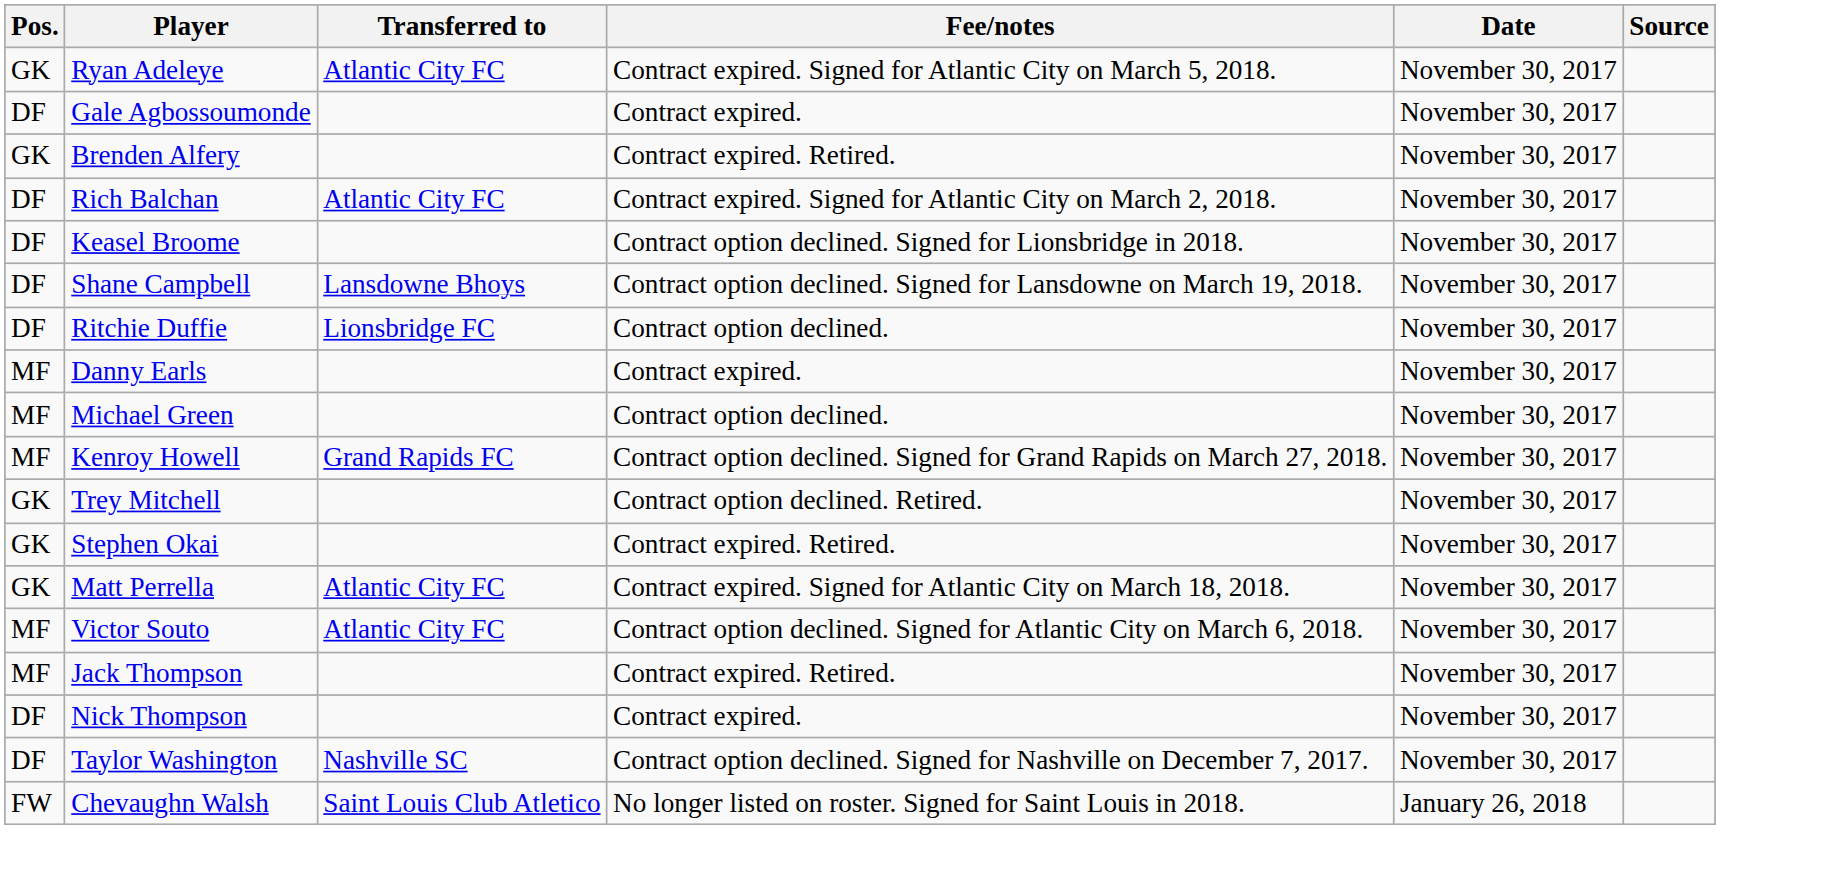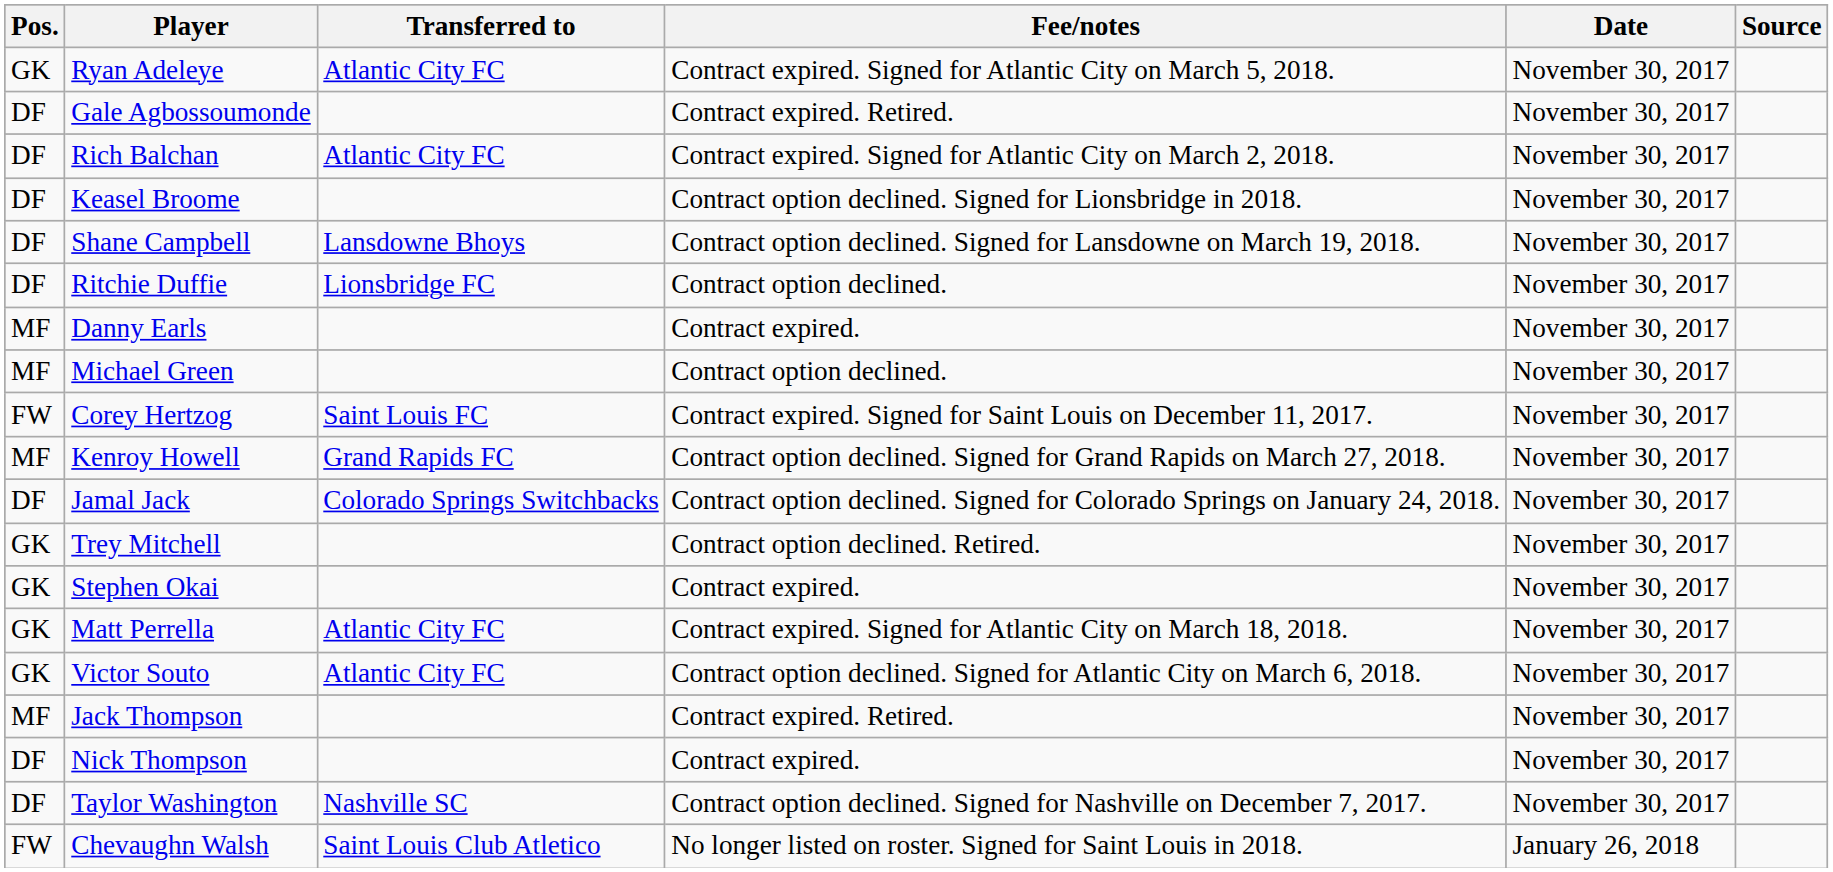Gale Agbossoumonde | Fee/notes: Contract expired. -> Contract expired. Retired.
- row: GK | Brenden Alfery | Contract expired. Retired. | November 30, 2017
+ row: FW | Corey Hertzog | Saint Louis FC | Contract expired. Signed for Saint Louis on December 11, 2017. | November 30, 2017
+ row: DF | Jamal Jack | Colorado Springs Switchbacks | Contract option declined. Signed for Colorado Springs on January 24, 2018. | November 30, 2017
Stephen Okai | Fee/notes: Contract expired. Retired. -> Contract expired.
Victor Souto | Pos.: MF -> GK
